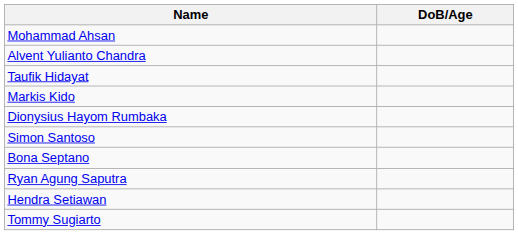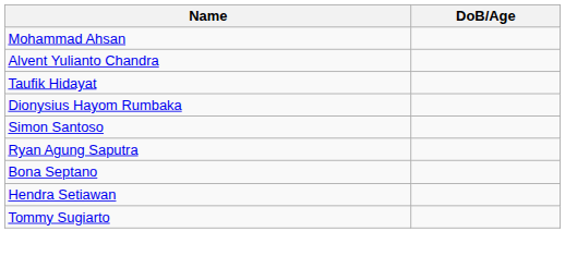- row: Markis Kido
rows swapped: Ryan Agung Saputra <-> Bona Septano
